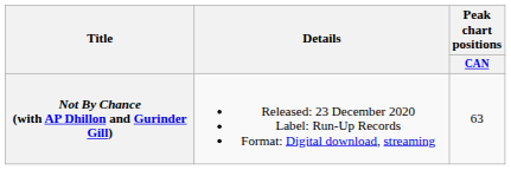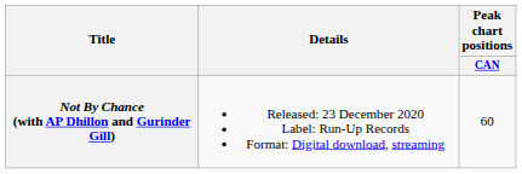Not By Chance (with AP Dhillon and Gurinder Gill) | Peak chart positions / CAN: 63 -> 60
